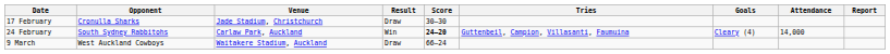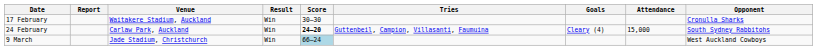columns swapped: Opponent <-> Report
17 February | Venue: Jade Stadium, Christchurch -> Waitakere Stadium, Auckland
17 February | Result: Draw -> Win
24 February | Attendance: 14,000 -> 15,000
9 March | Venue: Waitakere Stadium, Auckland -> Jade Stadium, Christchurch
9 March | Result: Draw -> Win
9 March | Score: no background -> lightblue background
